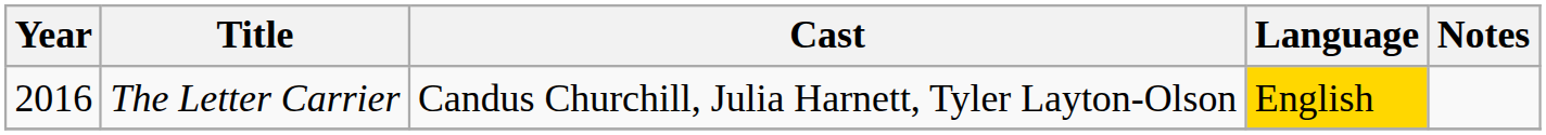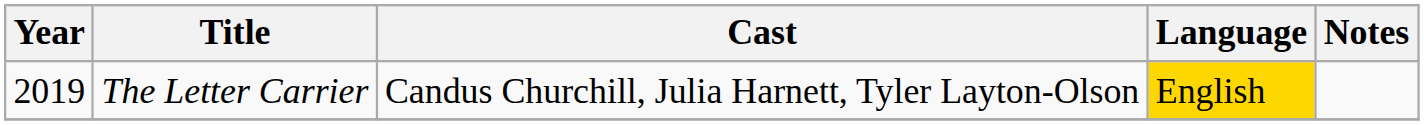The Letter Carrier | Year: 2016 -> 2019
